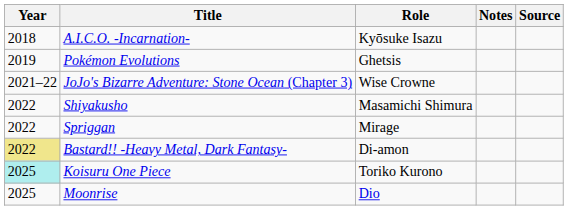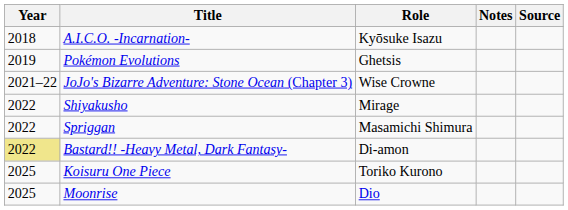Shiyakusho | Role: Masamichi Shimura -> Mirage
Spriggan | Role: Mirage -> Masamichi Shimura
Koisuru One Piece | Year: paleturquoise background -> no background
